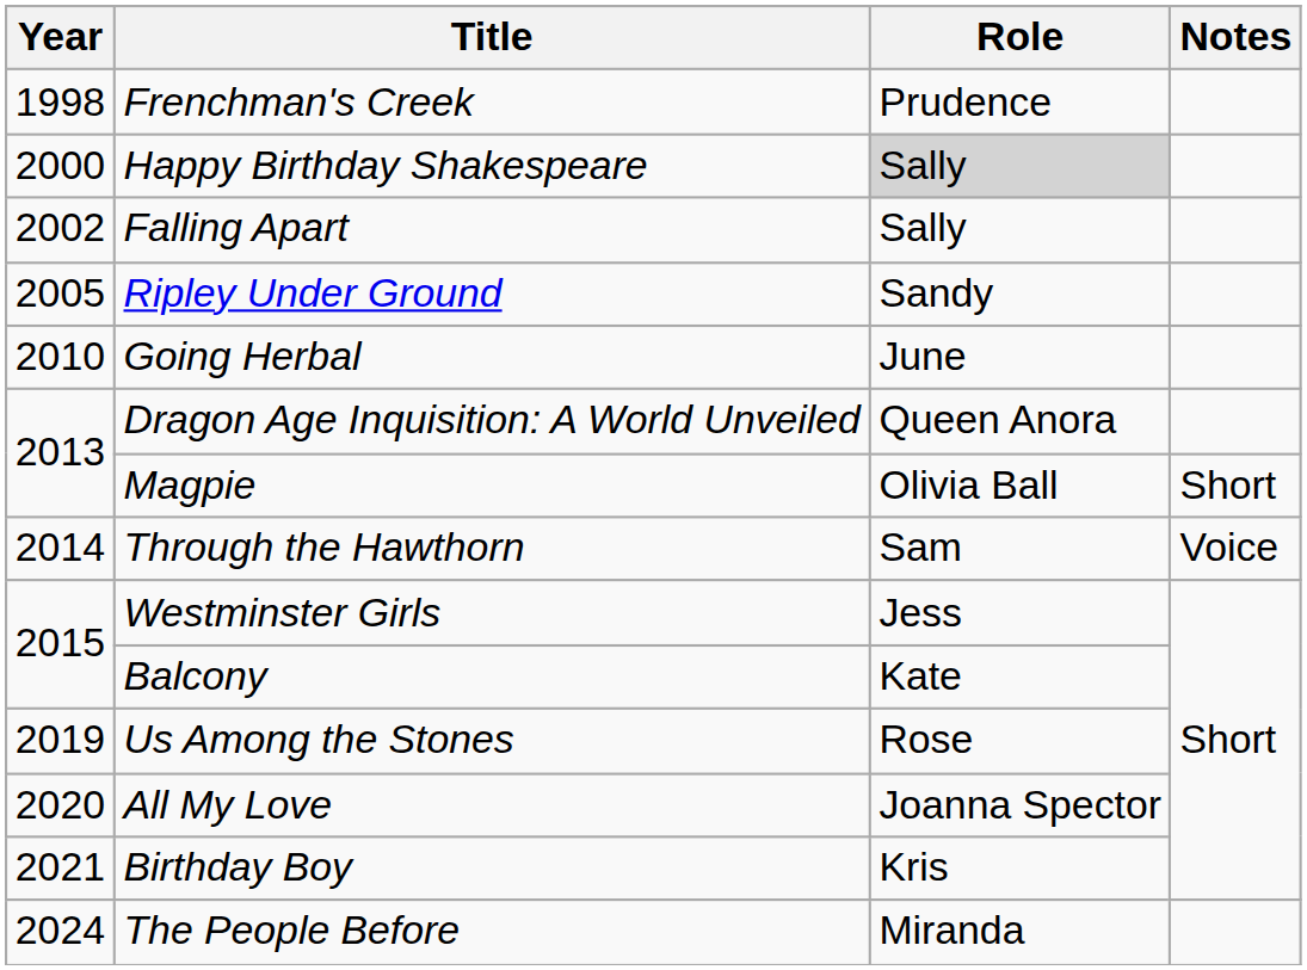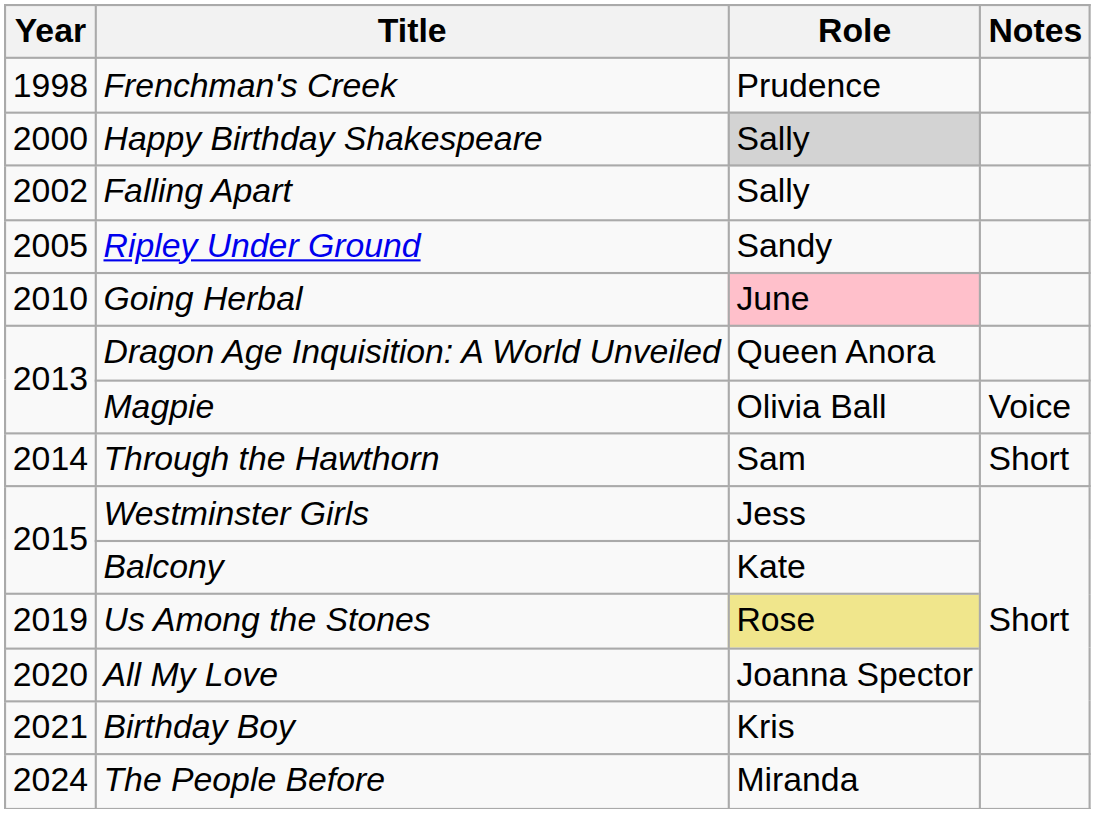Going Herbal | Role: no background -> pink background
Magpie | Notes: Short -> Voice
Through the Hawthorn | Notes: Voice -> Short
Us Among the Stones | Role: no background -> khaki background
